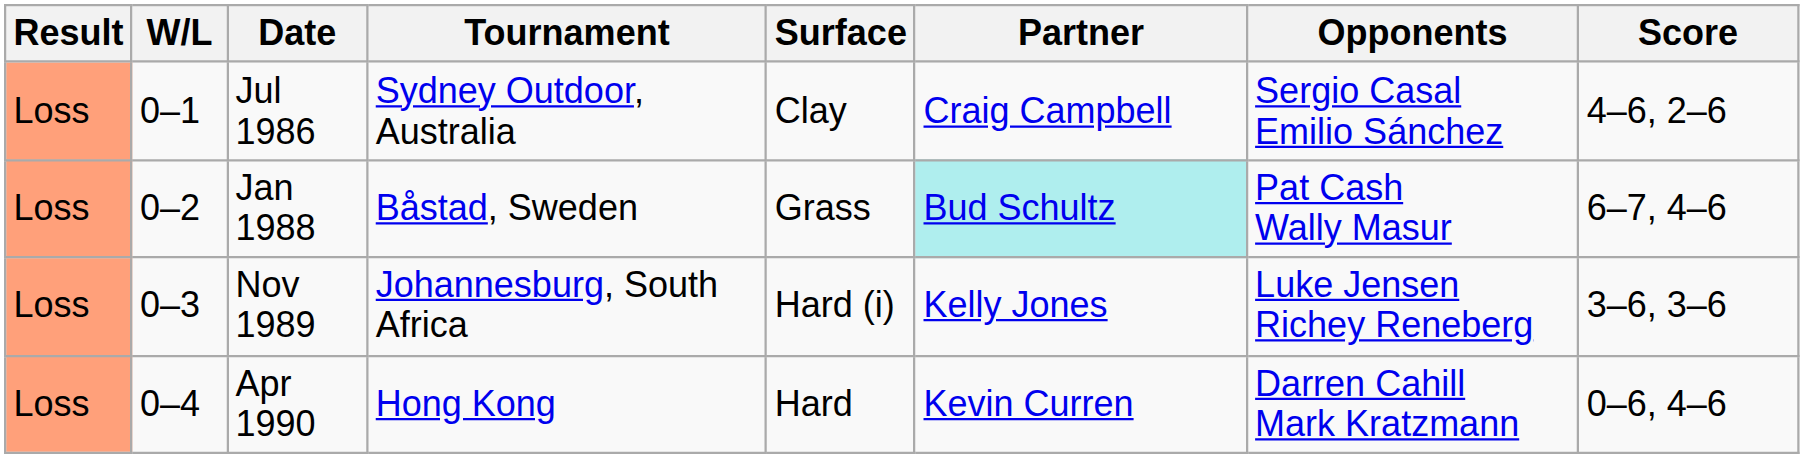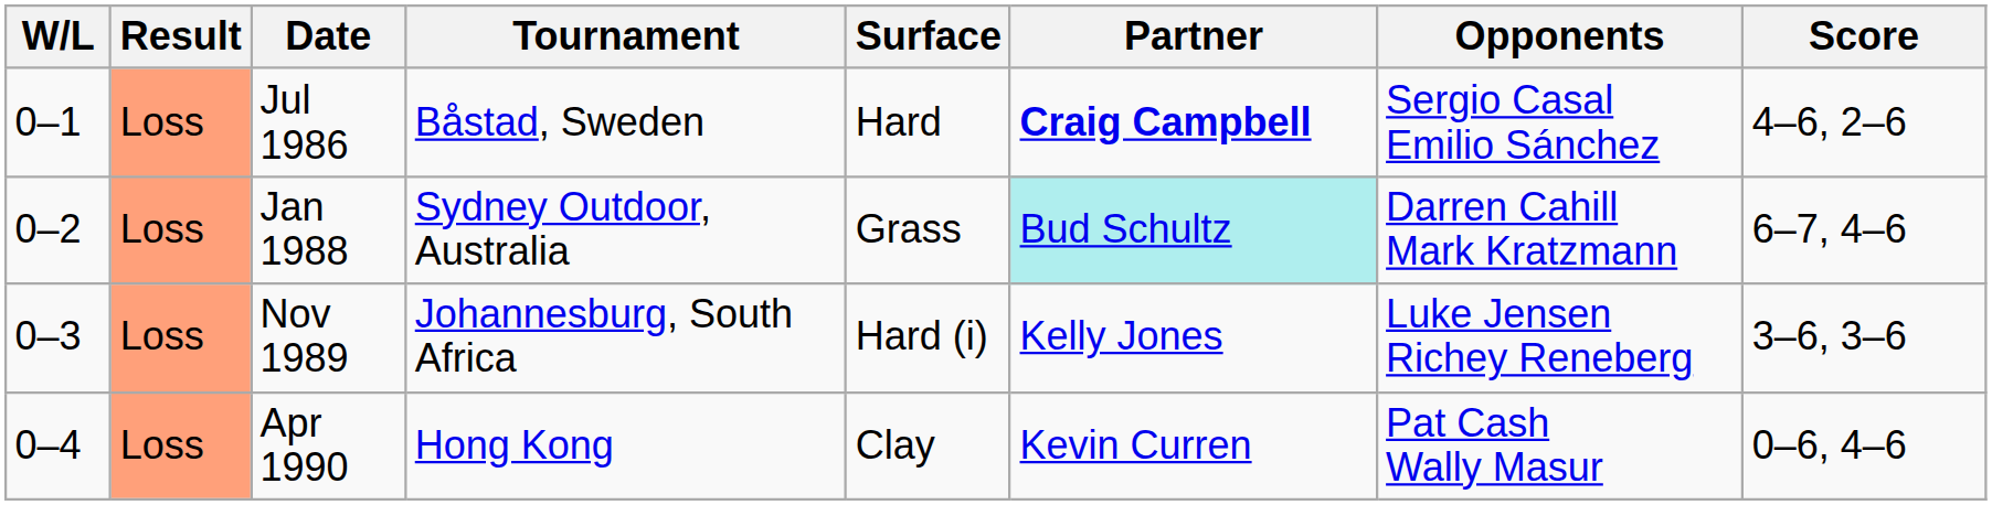columns swapped: Result <-> W/L
Jul 1986 | Tournament: Sydney Outdoor, Australia -> Båstad, Sweden
Jul 1986 | Surface: Clay -> Hard
Jul 1986 | Partner: normal -> bold
Jan 1988 | Tournament: Båstad, Sweden -> Sydney Outdoor, Australia
Jan 1988 | Opponents: Pat Cash Wally Masur -> Darren Cahill Mark Kratzmann
Apr 1990 | Surface: Hard -> Clay
Apr 1990 | Opponents: Darren Cahill Mark Kratzmann -> Pat Cash Wally Masur
